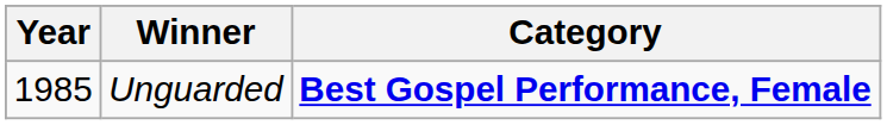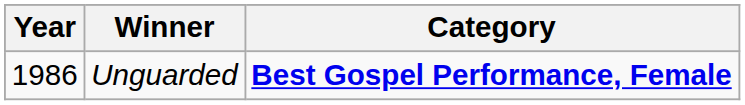Unguarded | Year: 1985 -> 1986
